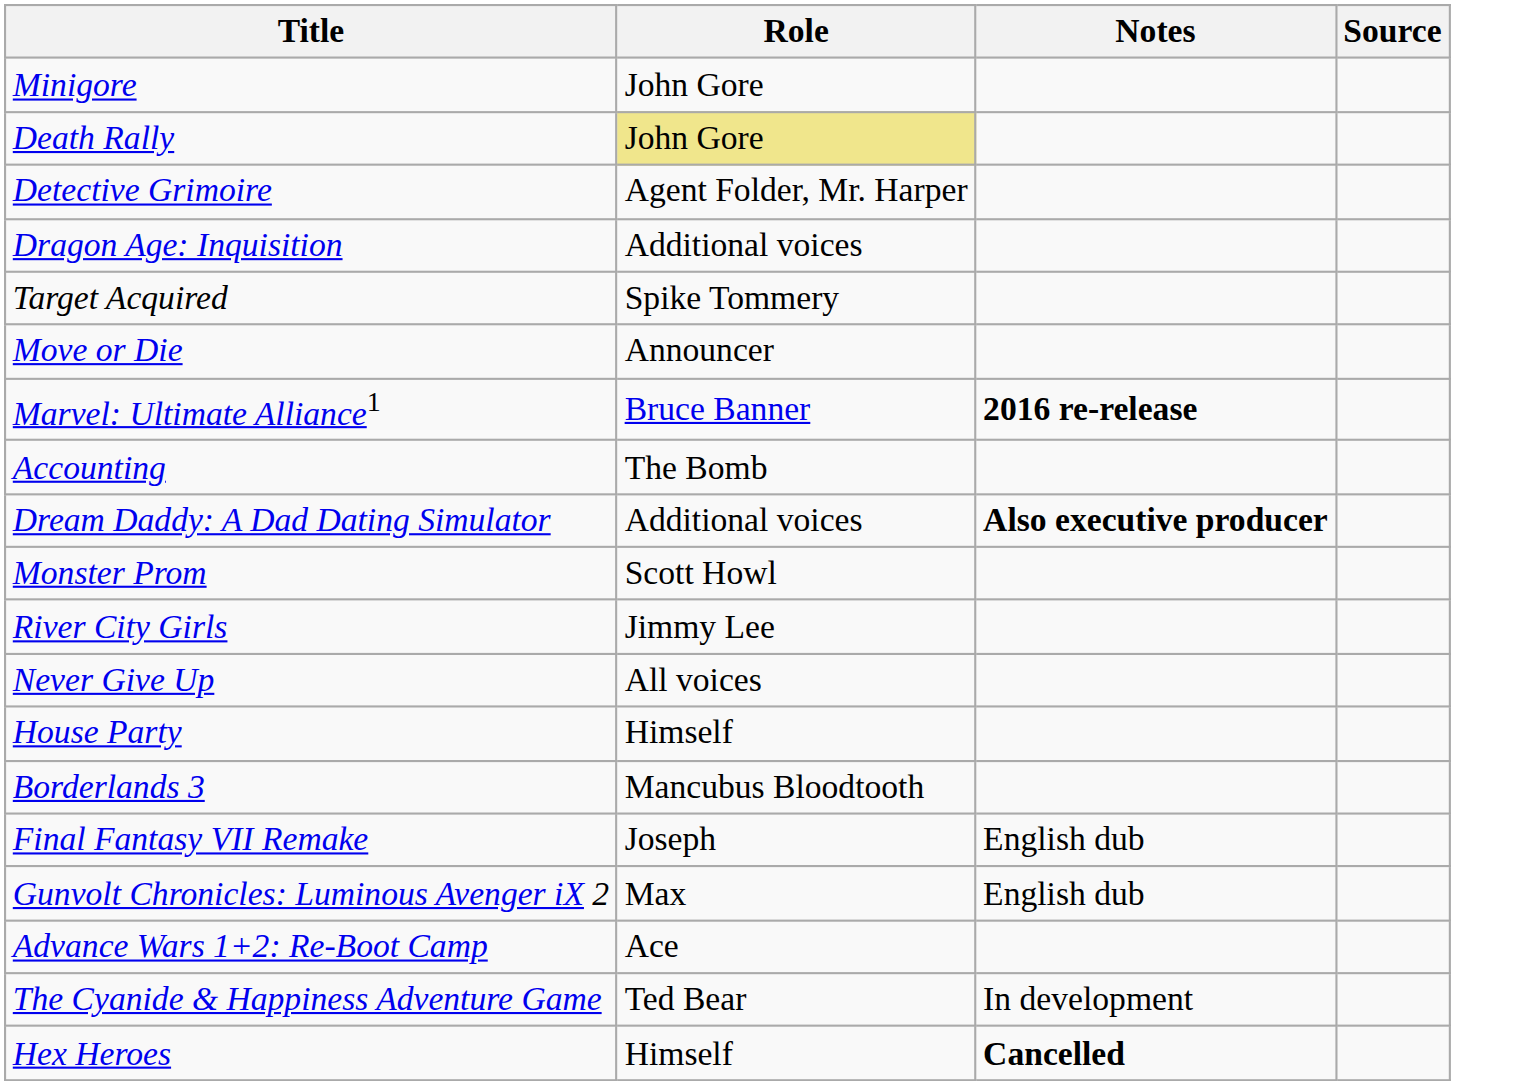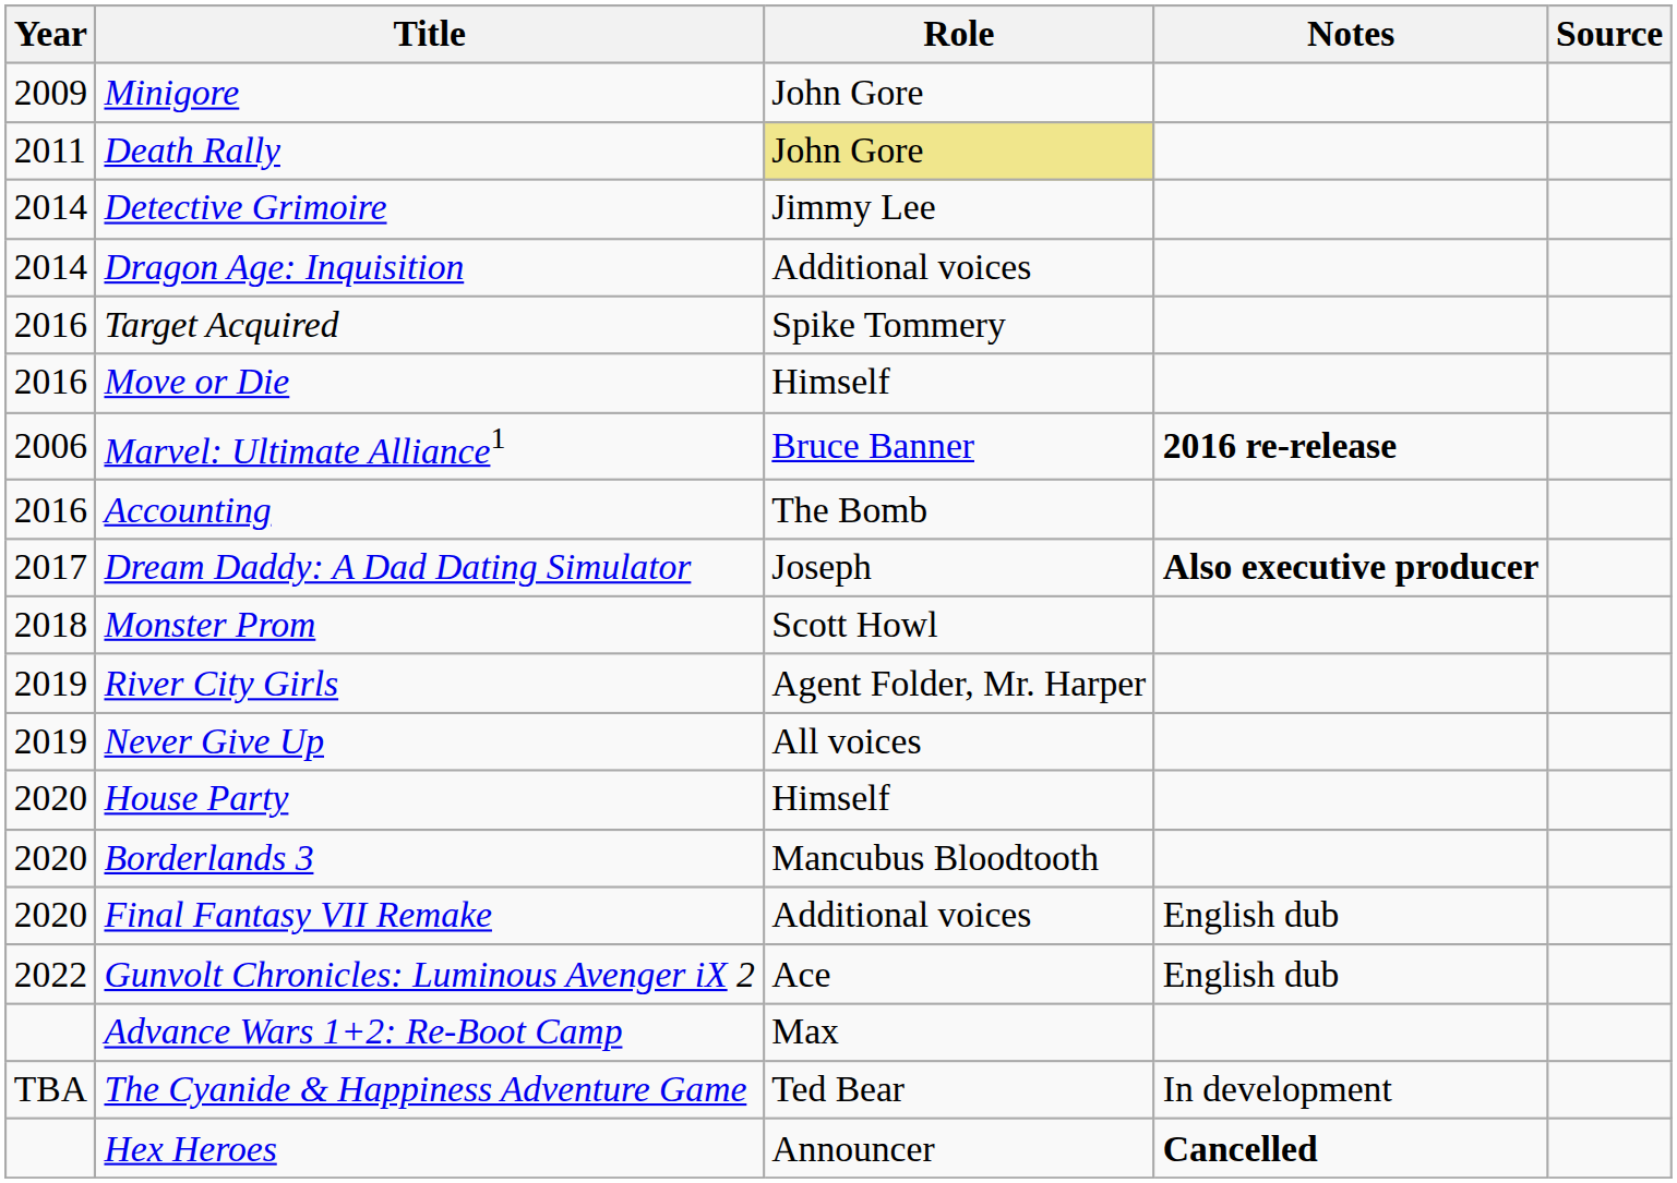+ column: Year | 2009 | 2011 | 2014 | 2014 | 2016 | 2016 | 2006 | 2016 | 2017 | 2018 | 2019 | 2019 | 2020 | 2020 | 2020 | 2022 | TBA
Detective Grimoire | Role: Agent Folder, Mr. Harper -> Jimmy Lee
Move or Die | Role: Announcer -> Himself
Dream Daddy: A Dad Dating Simulator | Role: Additional voices -> Joseph
River City Girls | Role: Jimmy Lee -> Agent Folder, Mr. Harper
Final Fantasy VII Remake | Role: Joseph -> Additional voices
Gunvolt Chronicles: Luminous Avenger iX 2 | Role: Max -> Ace
Advance Wars 1+2: Re-Boot Camp | Role: Ace -> Max
Hex Heroes | Role: Himself -> Announcer
